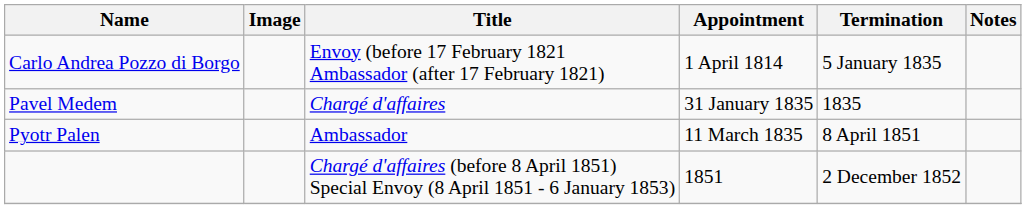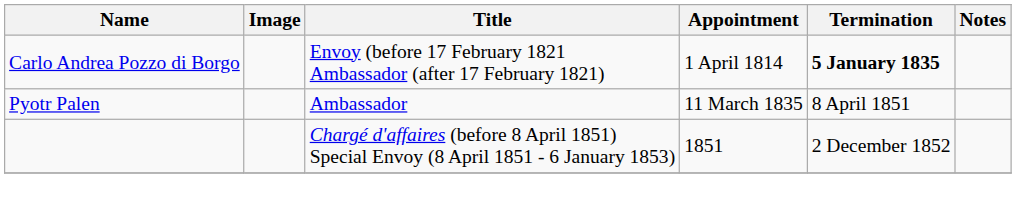Carlo Andrea Pozzo di Borgo | Termination: normal -> bold
- row: Pavel Medem | Chargé d'affaires | 31 January 1835 | 1835
